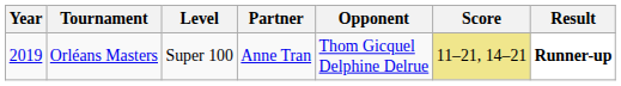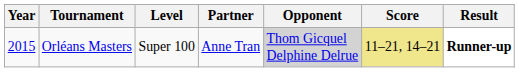Orléans Masters | Year: 2019 -> 2015
Orléans Masters | Opponent: no background -> lightgrey background
